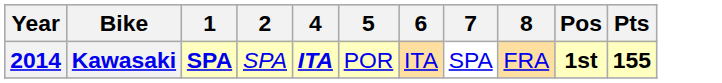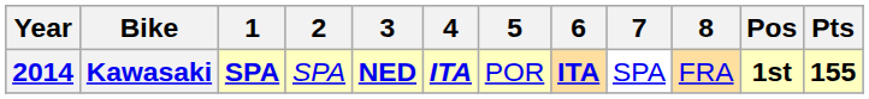+ column: 3 | NED
Kawasaki | 6: normal -> bold
